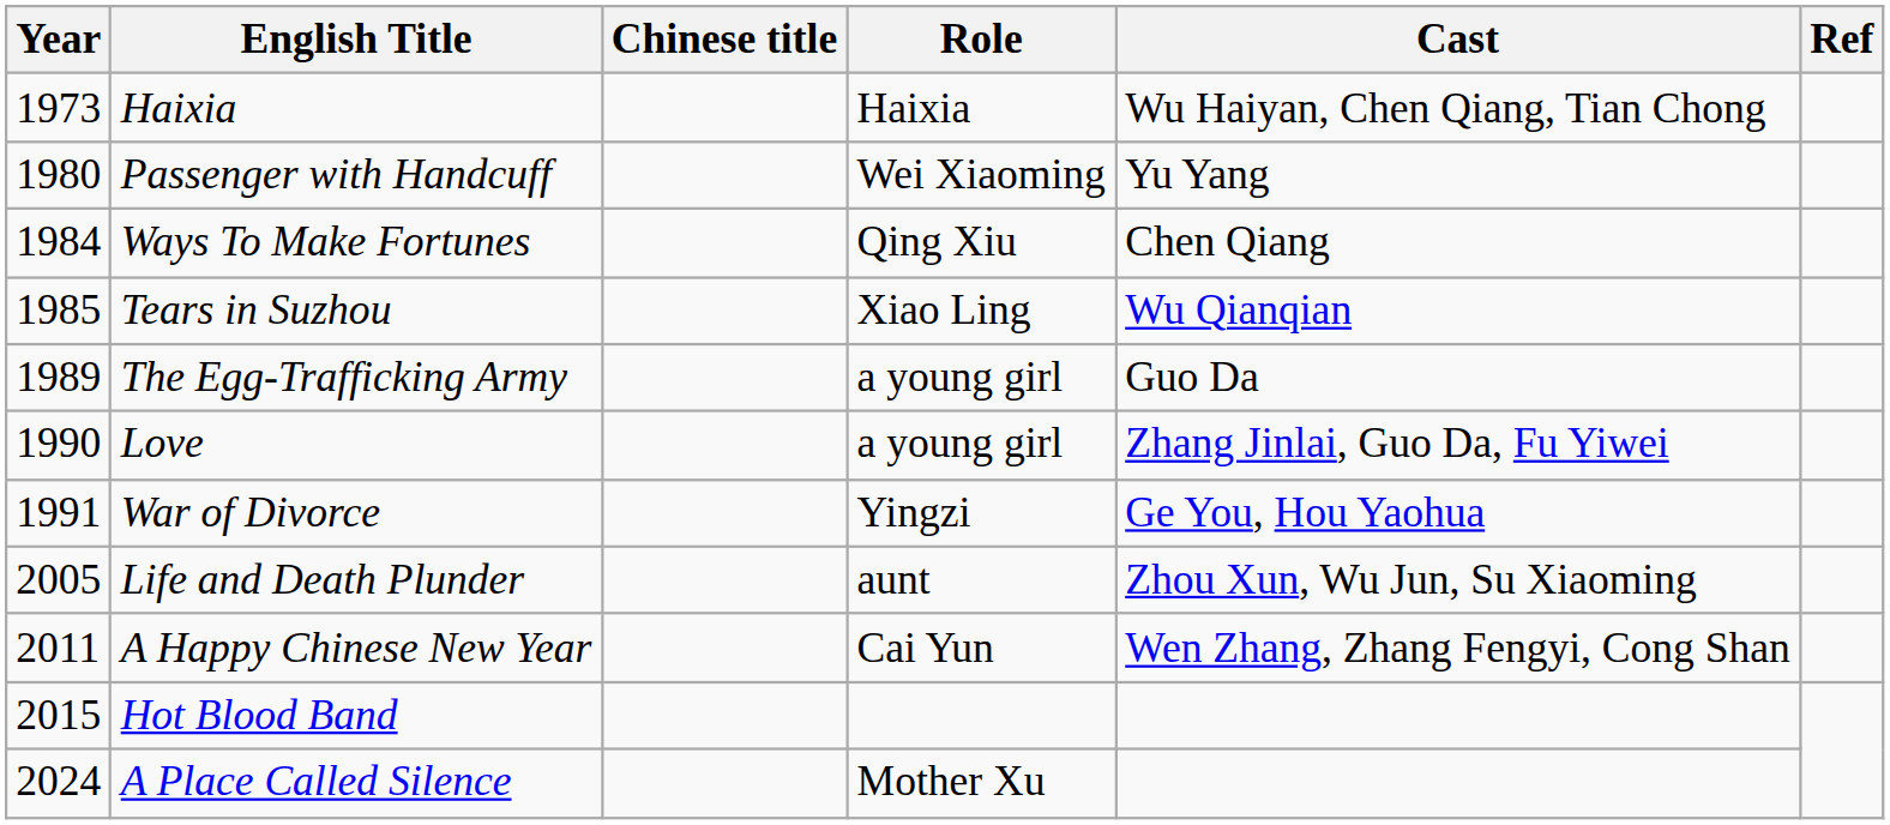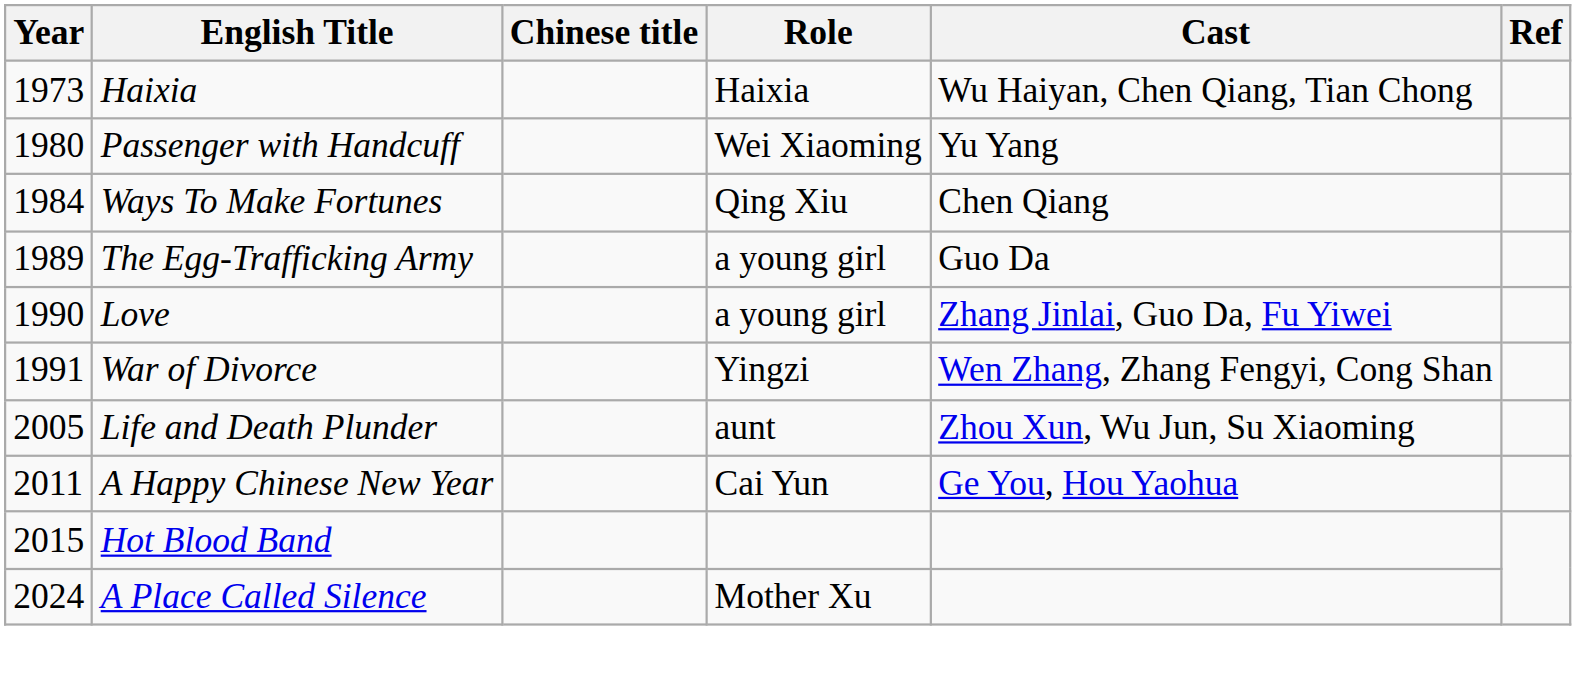- row: 1985 | Tears in Suzhou | Xiao Ling | Wu Qianqian
War of Divorce | Cast: Ge You, Hou Yaohua -> Wen Zhang, Zhang Fengyi, Cong Shan
A Happy Chinese New Year | Cast: Wen Zhang, Zhang Fengyi, Cong Shan -> Ge You, Hou Yaohua
